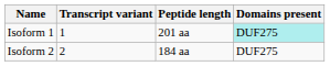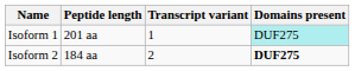columns swapped: Transcript variant <-> Peptide length
Isoform 2 | Domains present: normal -> bold
